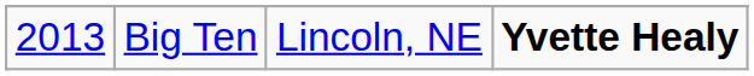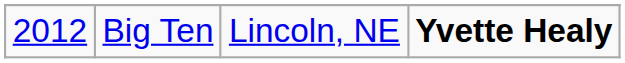Big Ten | column 1: 2013 -> 2012
